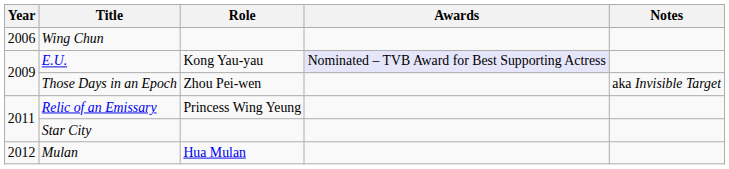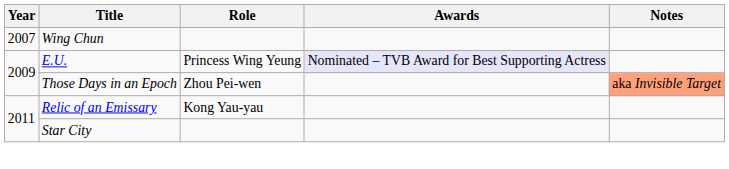Wing Chun | Year: 2006 -> 2007
E.U. | Role: Kong Yau-yau -> Princess Wing Yeung
Those Days in an Epoch | Notes: no background -> lightsalmon background
Relic of an Emissary | Role: Princess Wing Yeung -> Kong Yau-yau
- row: 2012 | Mulan | Hua Mulan
